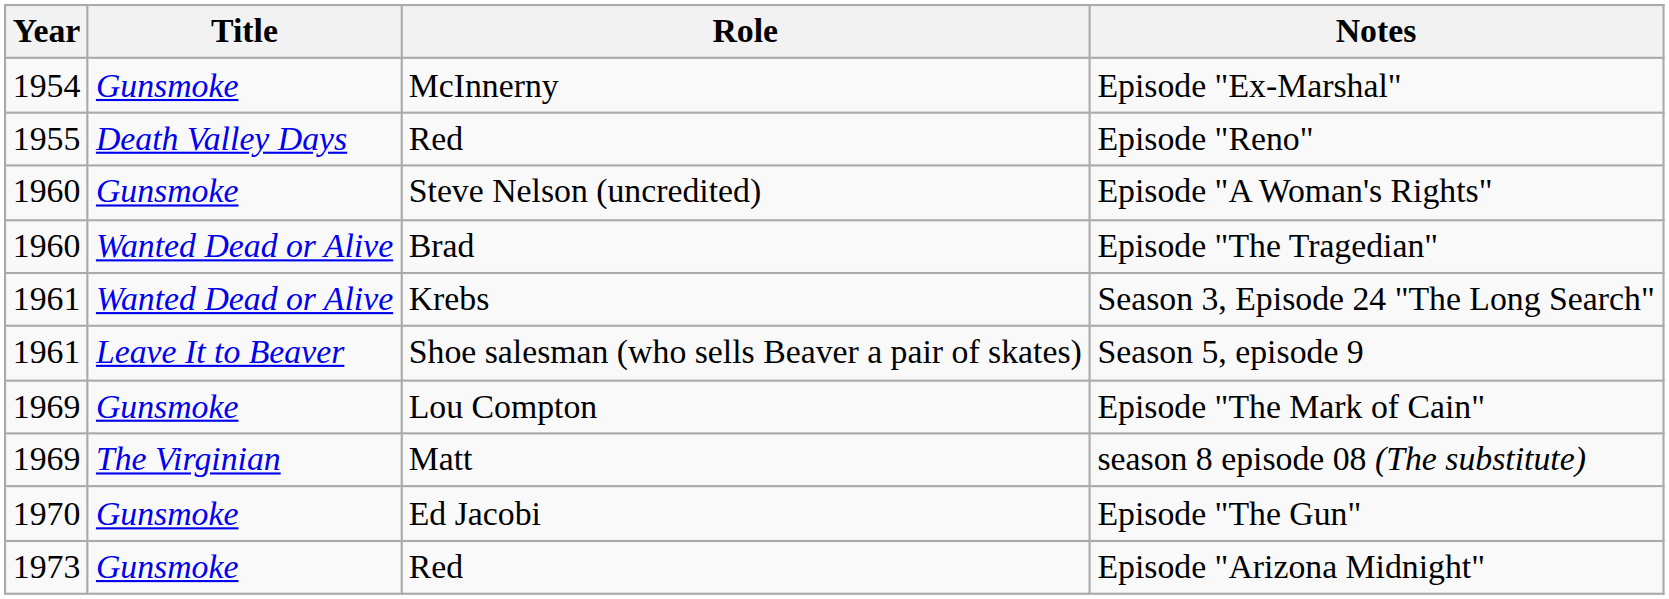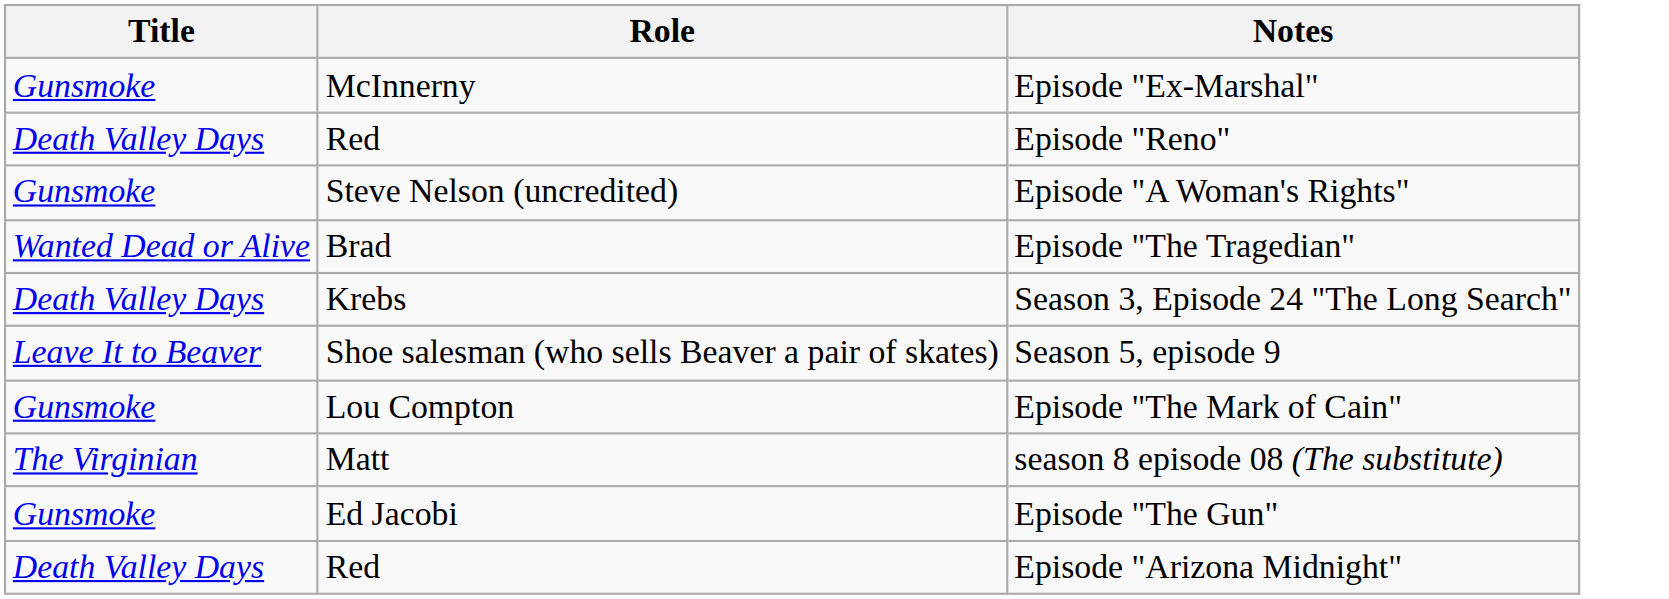- column: Year | 1954 | 1955 | 1960 | 1960 | 1961 | 1961 | 1969 | 1969 | 1970 | 1973
Season 3, Episode 24 "The Long Search" | Title: Wanted Dead or Alive -> Death Valley Days
Episode "Arizona Midnight" | Title: Gunsmoke -> Death Valley Days
